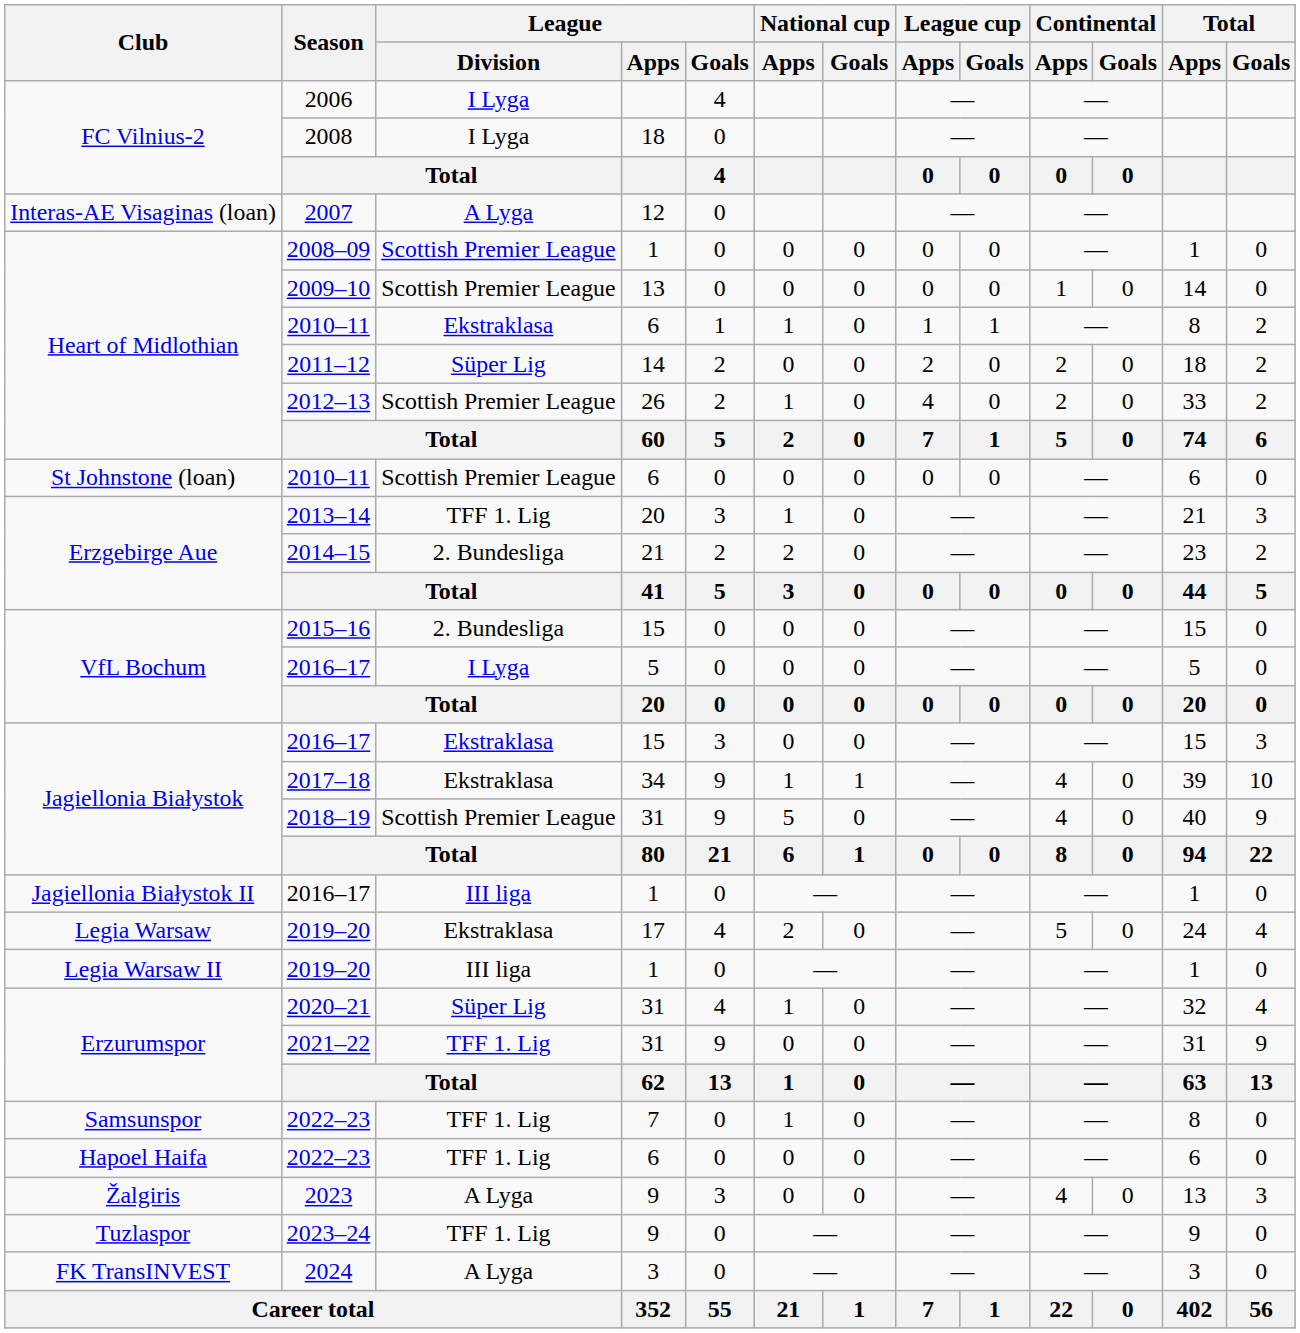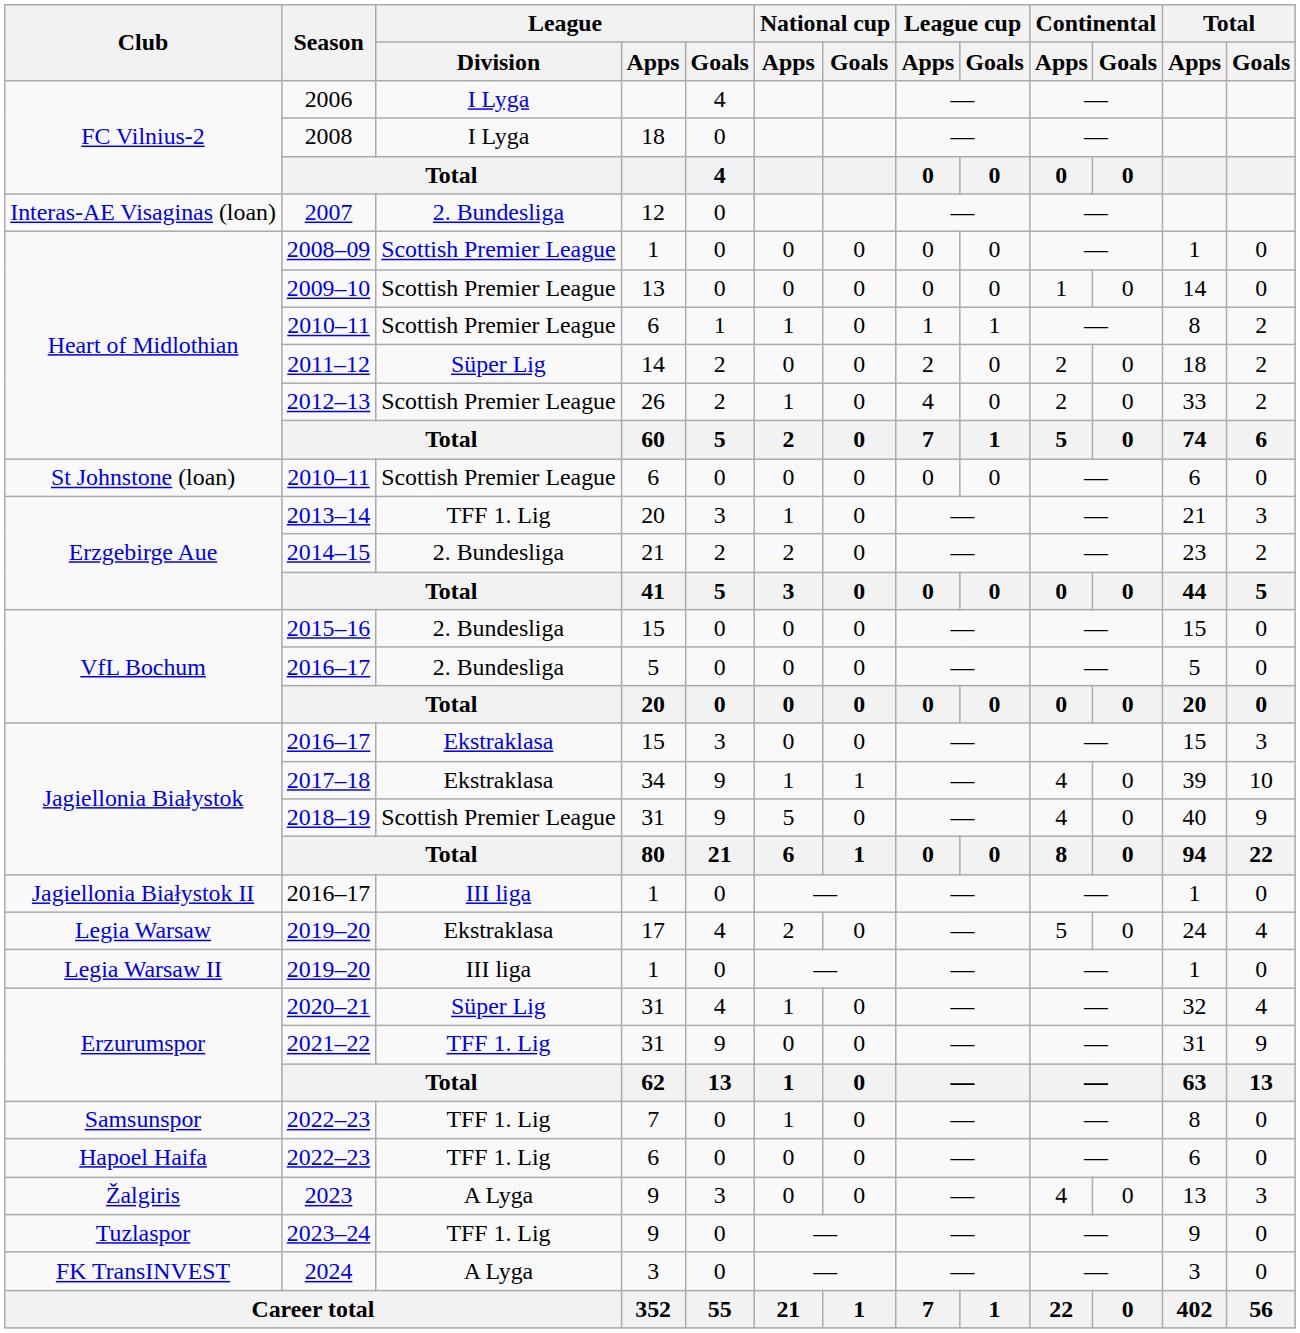2007 | League / Division: A Lyga -> 2. Bundesliga
Heart of Midlothian / 2010–11 | League / Division: Ekstraklasa -> Scottish Premier League
VfL Bochum / 2016–17 | League / Division: I Lyga -> 2. Bundesliga
